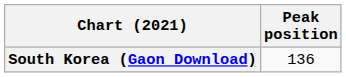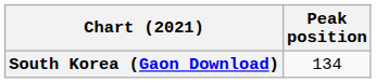South Korea (Gaon Download) | Peak position: 136 -> 134
